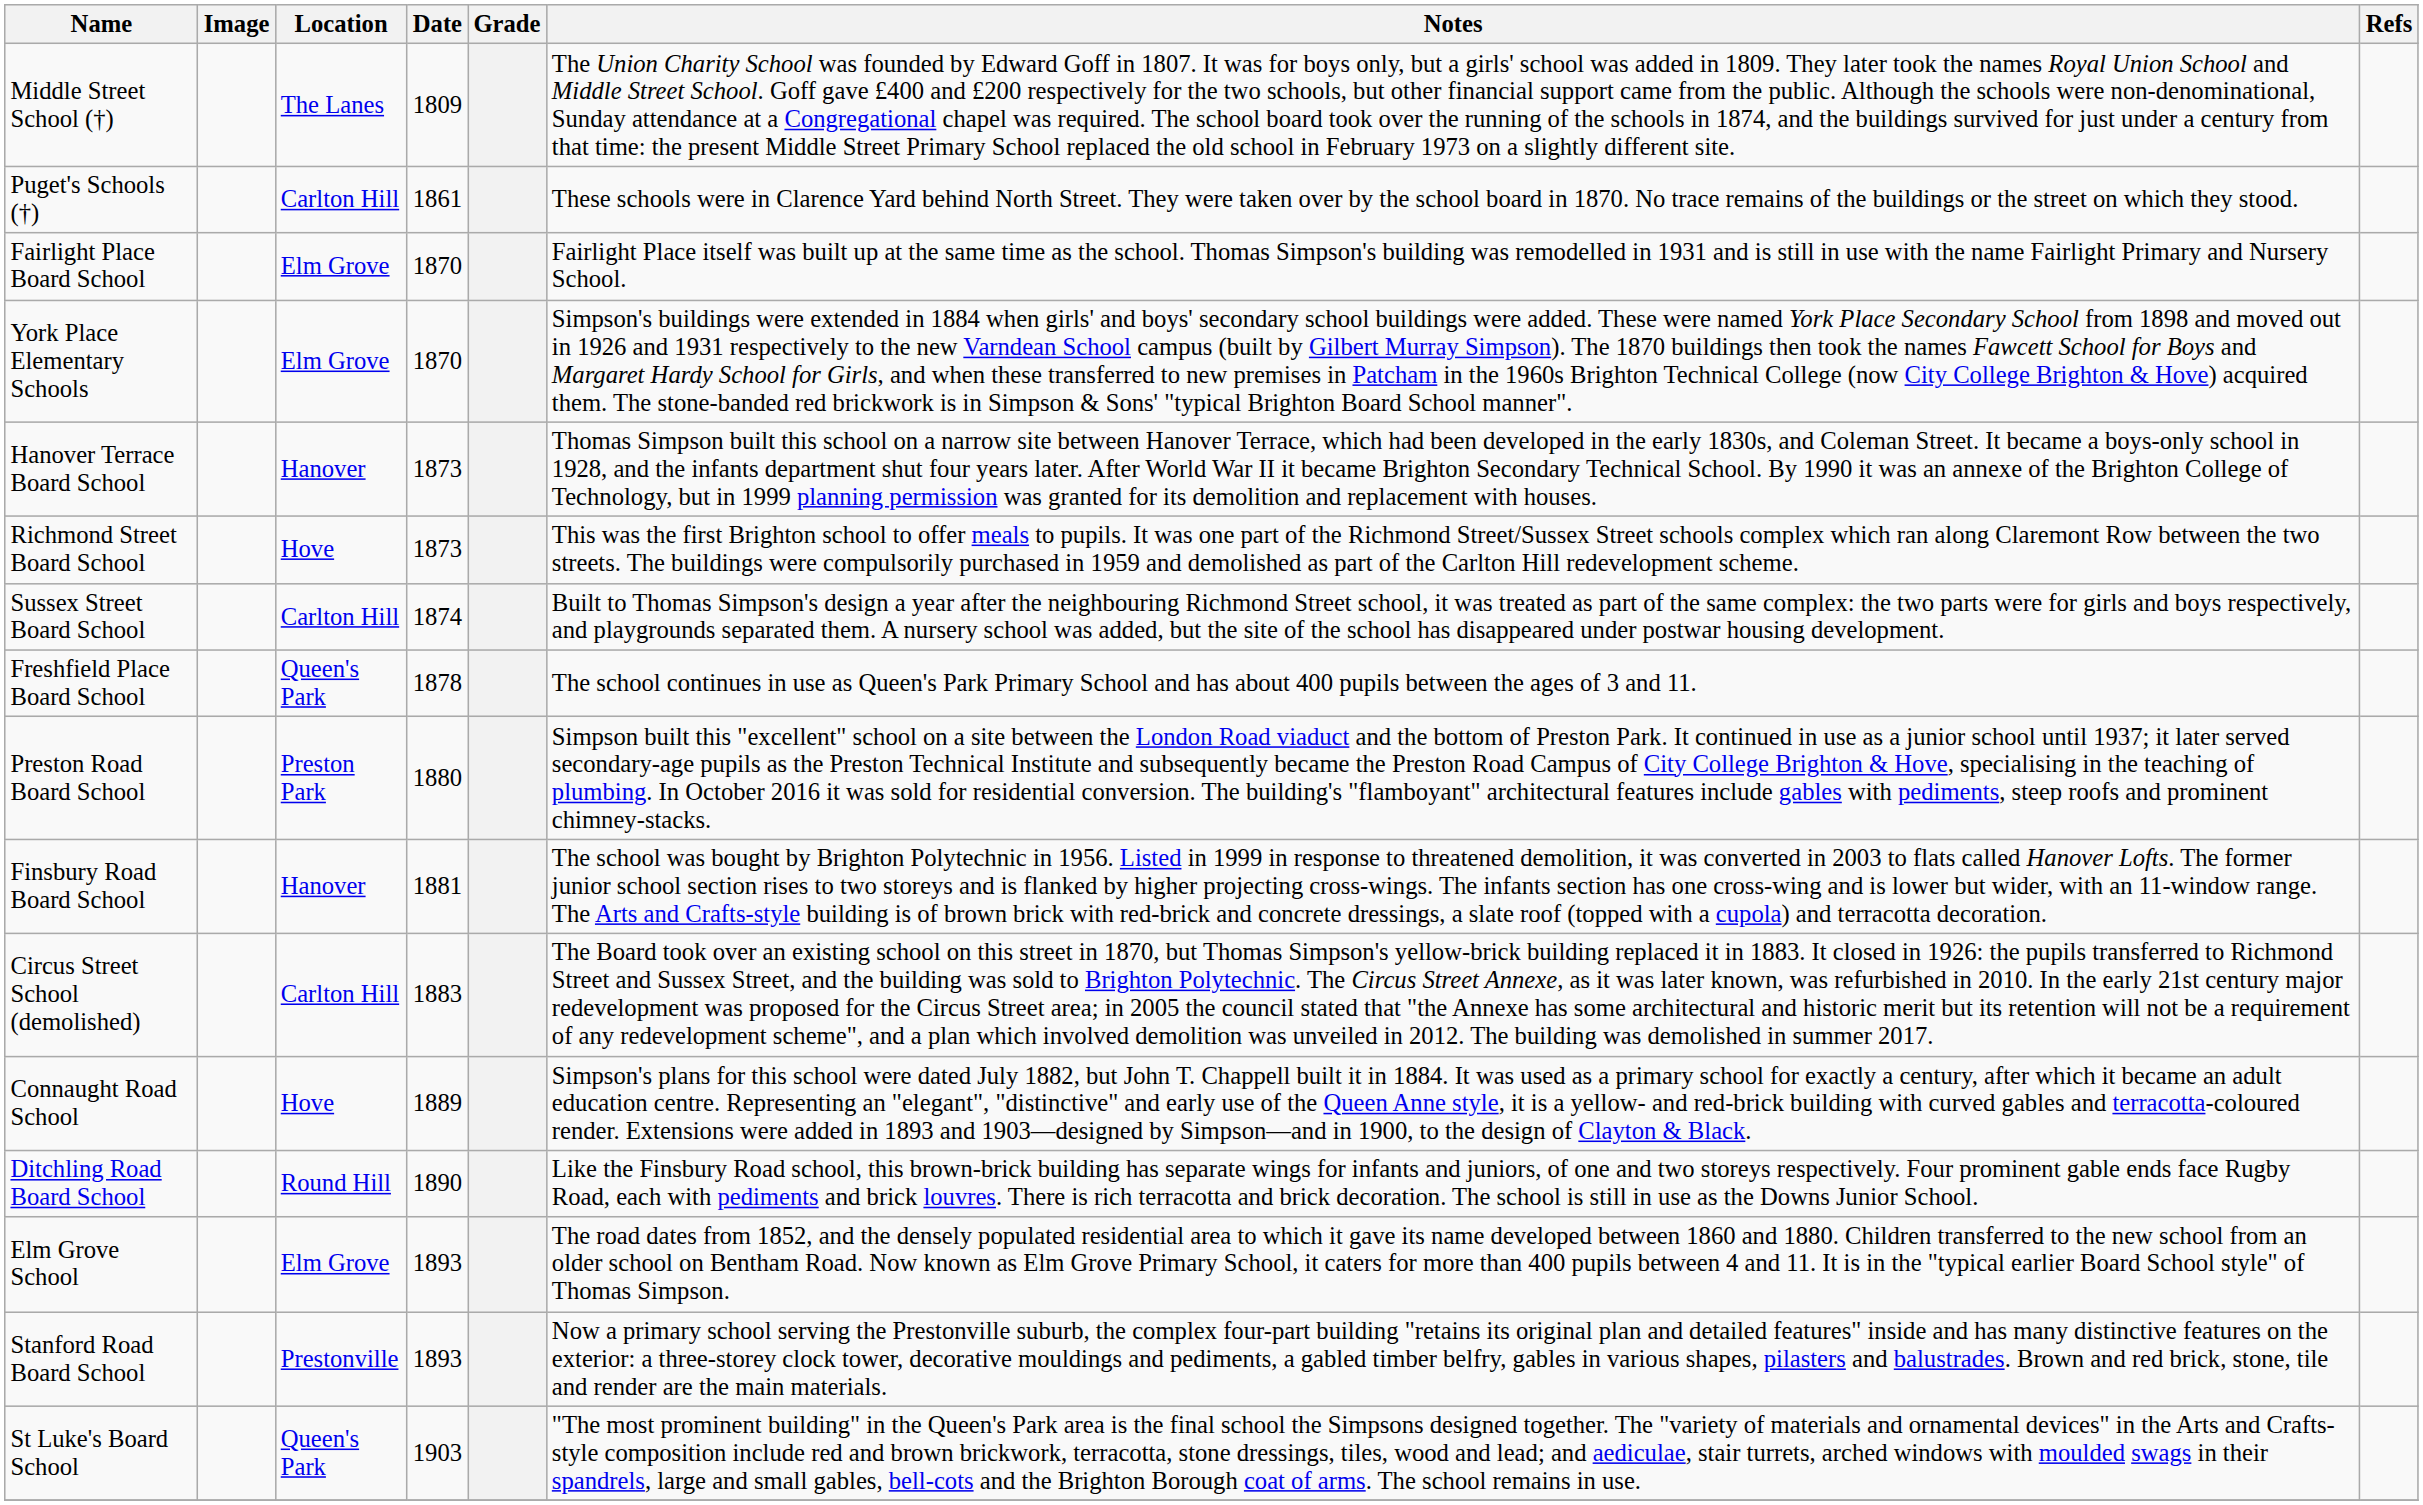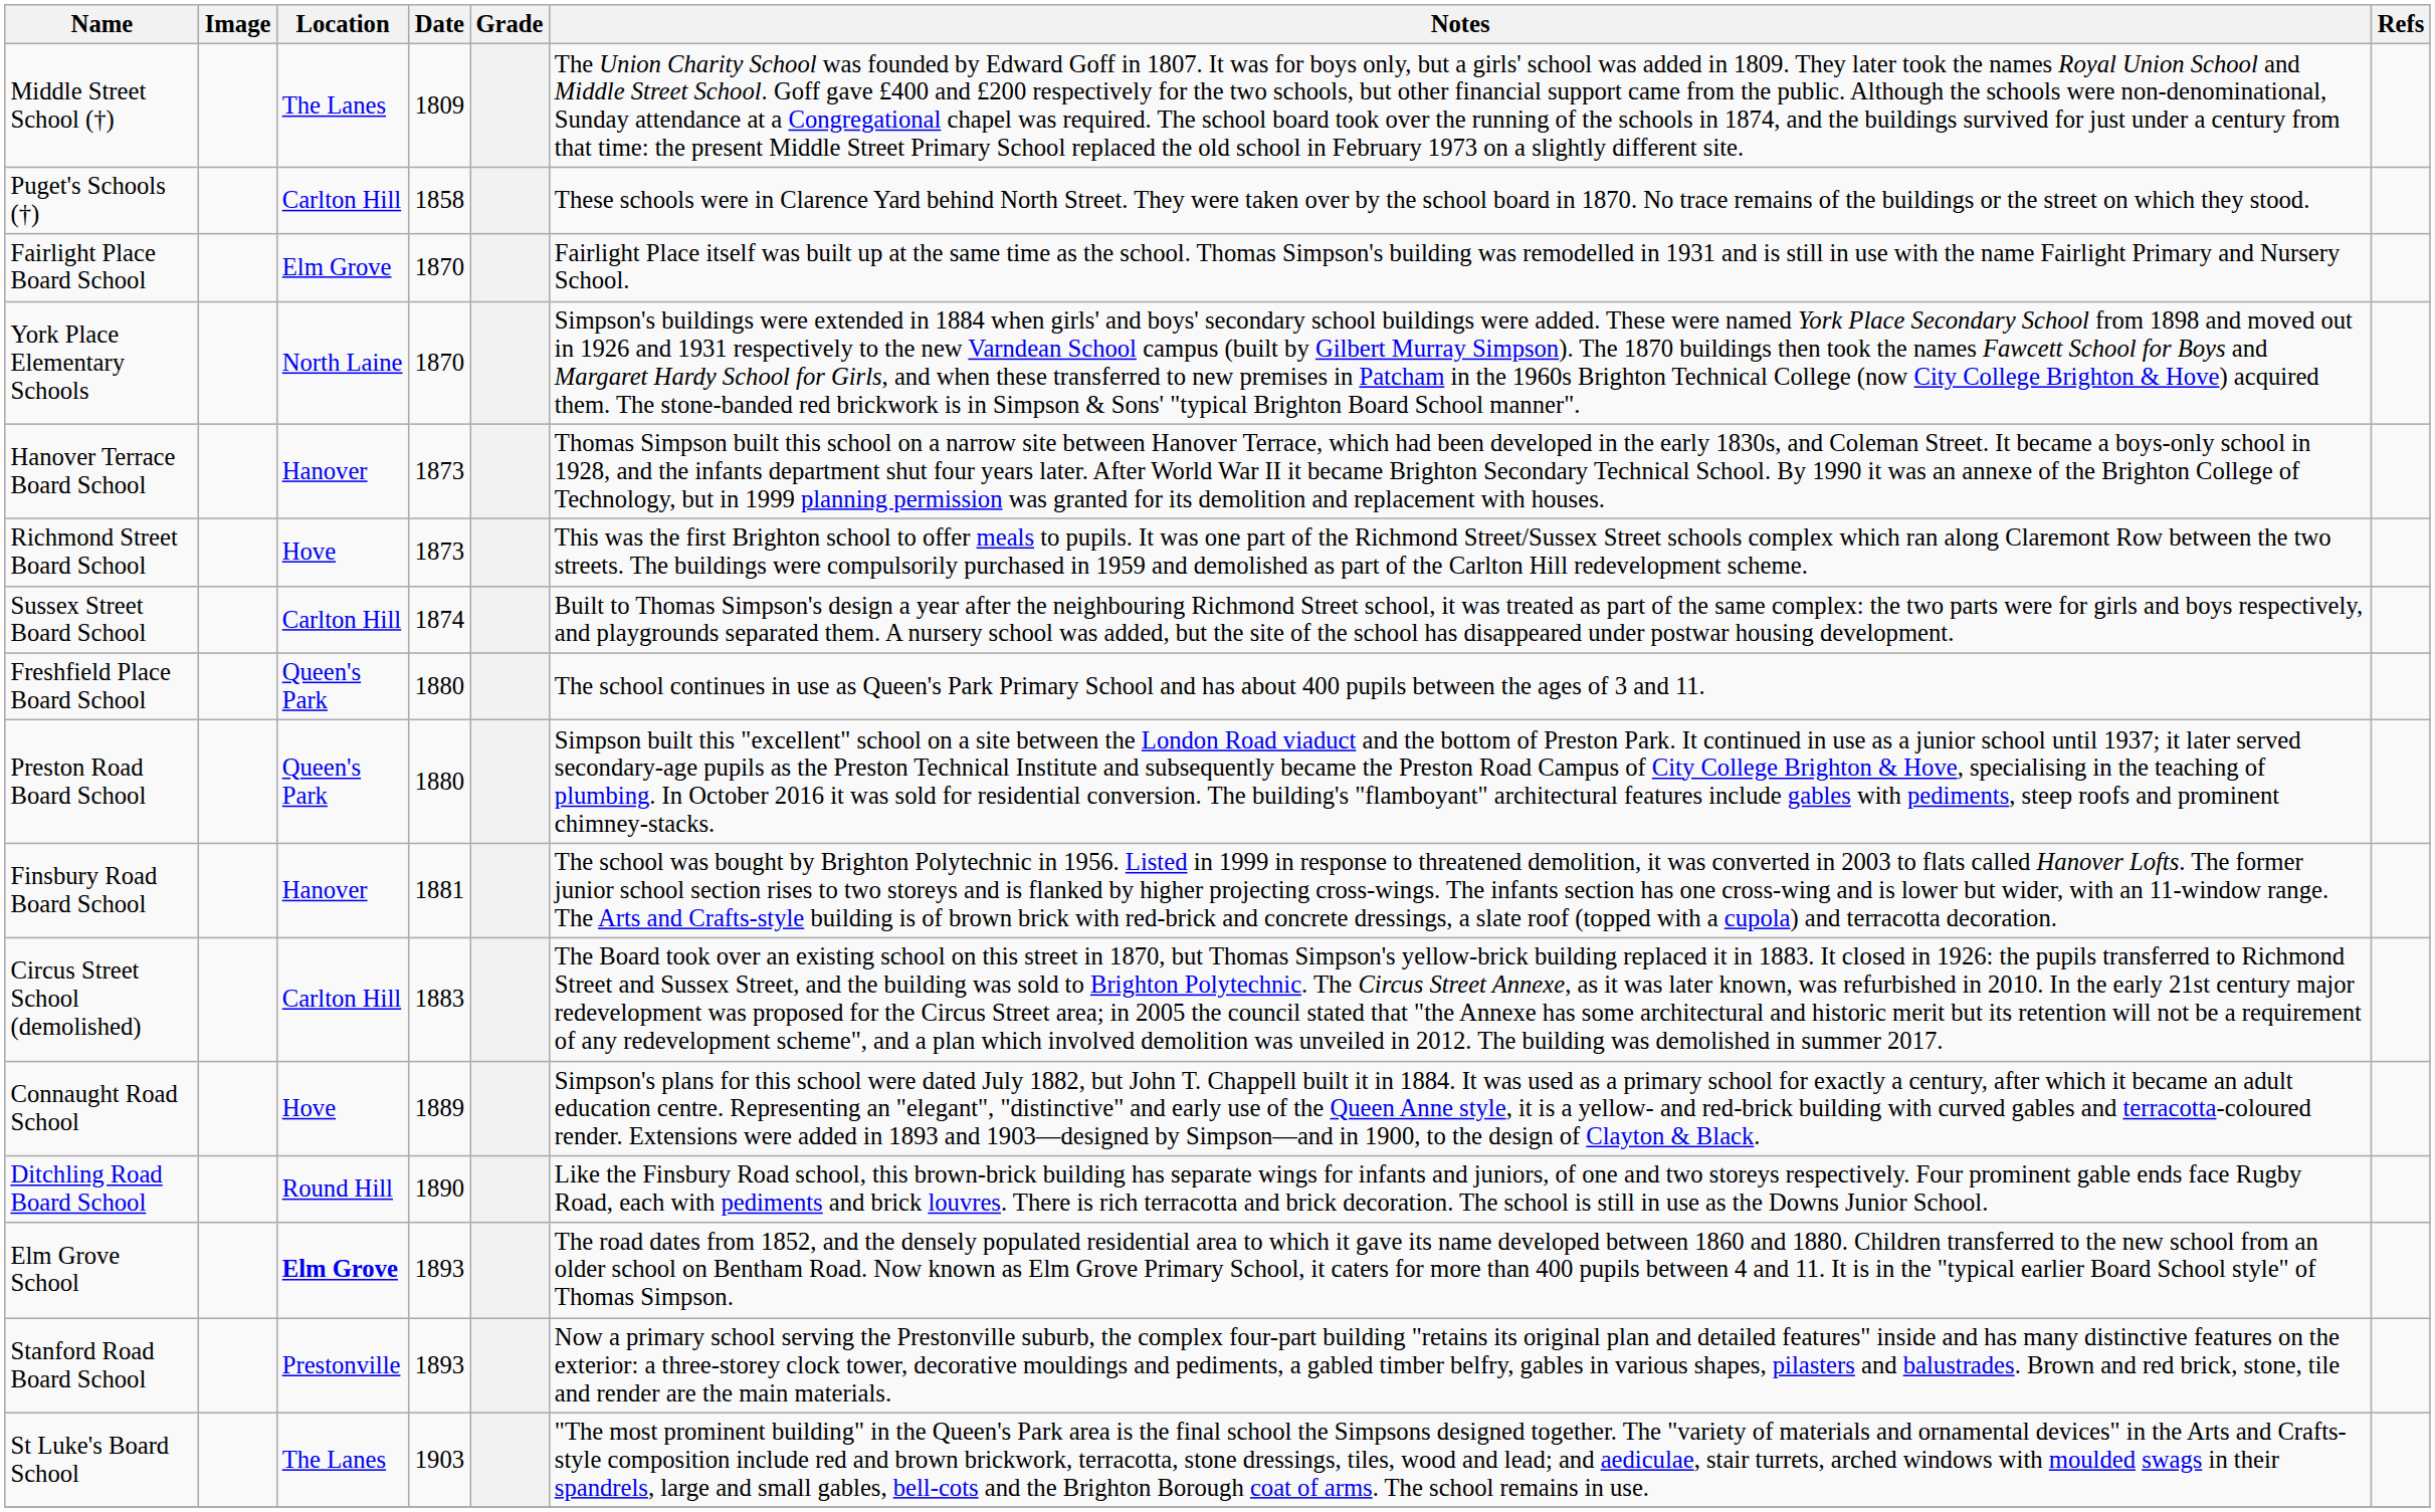Puget's Schools (†) | Date: 1861 -> 1858
York Place Elementary Schools | Location: Elm Grove -> North Laine
Freshfield Place Board School | Date: 1878 -> 1880
Preston Road Board School | Location: Preston Park -> Queen's Park
Elm Grove School | Location: normal -> bold
St Luke's Board School | Location: Queen's Park -> The Lanes
